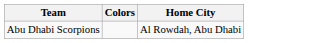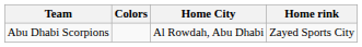+ column: Home rink | Zayed Sports City
